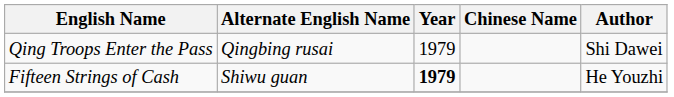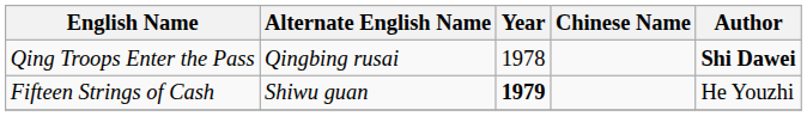Qing Troops Enter the Pass | Year: 1979 -> 1978
Qing Troops Enter the Pass | Author: normal -> bold
